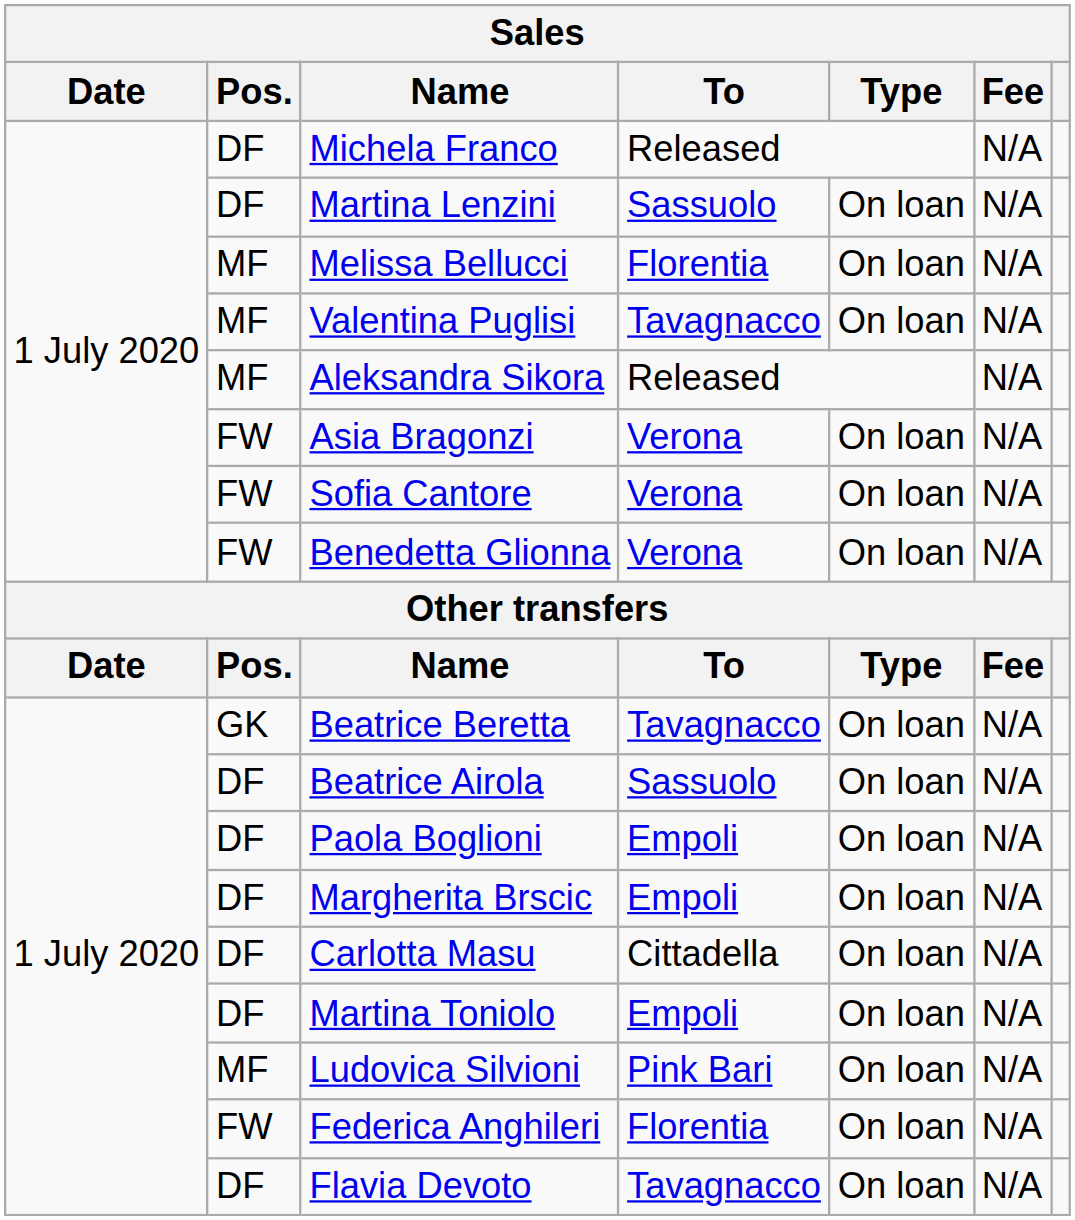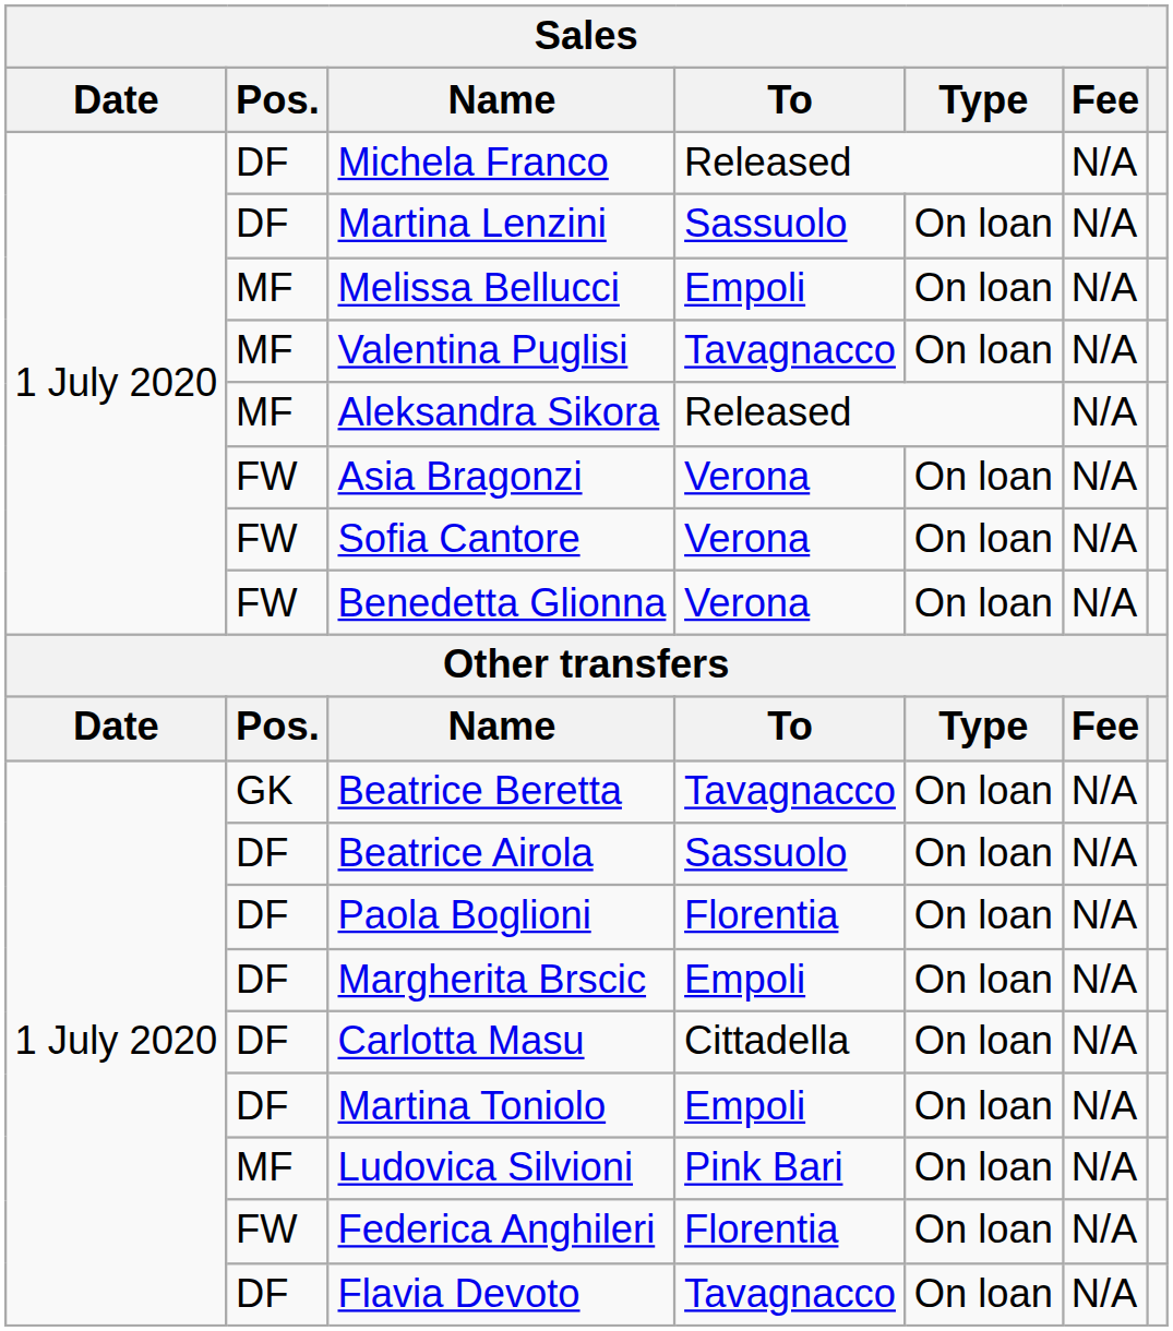Melissa Bellucci | To: Florentia -> Empoli
Paola Boglioni | To: Empoli -> Florentia
